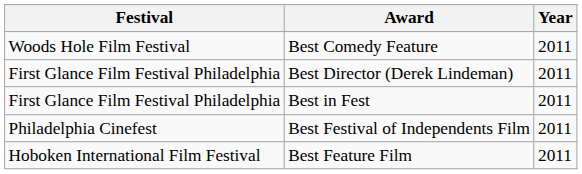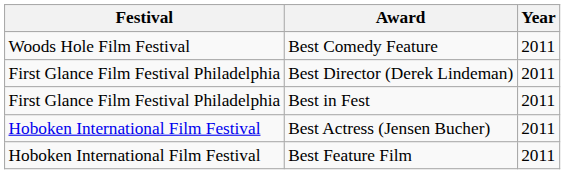- row: Philadelphia Cinefest | Best Festival of Independents Film | 2011
+ row: Hoboken International Film Festival | Best Actress (Jensen Bucher) | 2011
